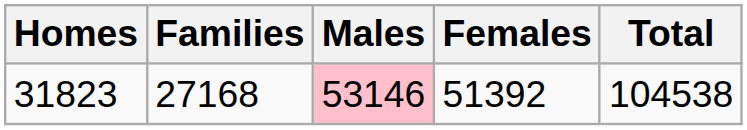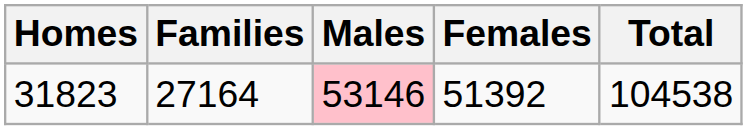31823 | Families: 27168 -> 27164
